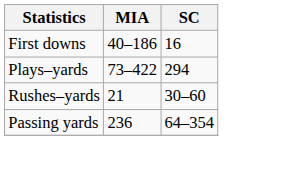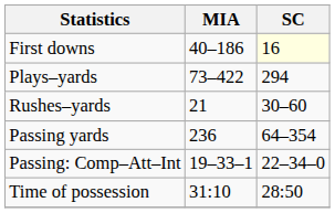First downs | SC: no background -> lightyellow background
+ row: Passing: Comp–Att–Int | 19–33–1 | 22–34–0
+ row: Time of possession | 31:10 | 28:50
